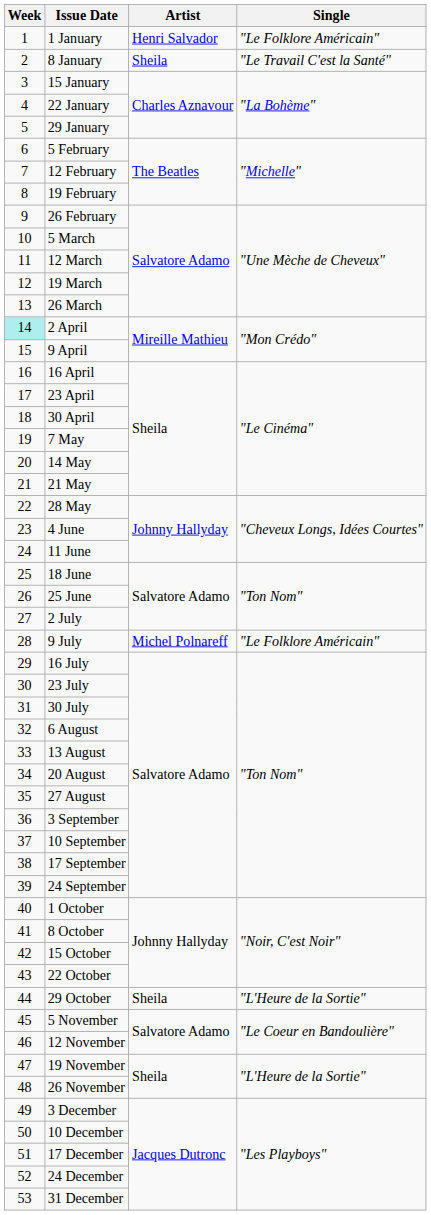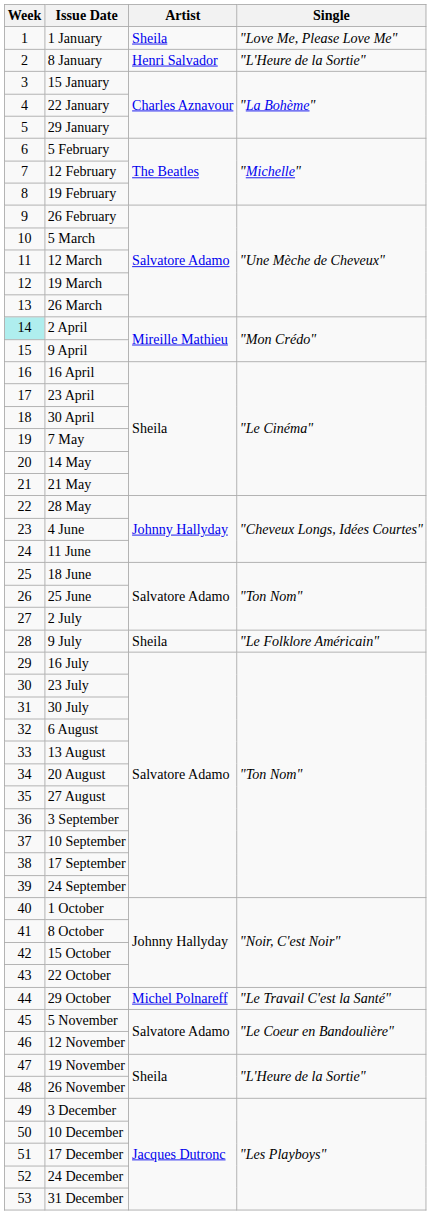1 January | Artist: Henri Salvador -> Sheila
1 January | Single: "Le Folklore Américain" -> "Love Me, Please Love Me"
8 January | Artist: Sheila -> Henri Salvador
8 January | Single: "Le Travail C'est la Santé" -> "L'Heure de la Sortie"
9 July | Artist: Michel Polnareff -> Sheila
29 October | Artist: Sheila -> Michel Polnareff
29 October | Single: "L'Heure de la Sortie" -> "Le Travail C'est la Santé"
